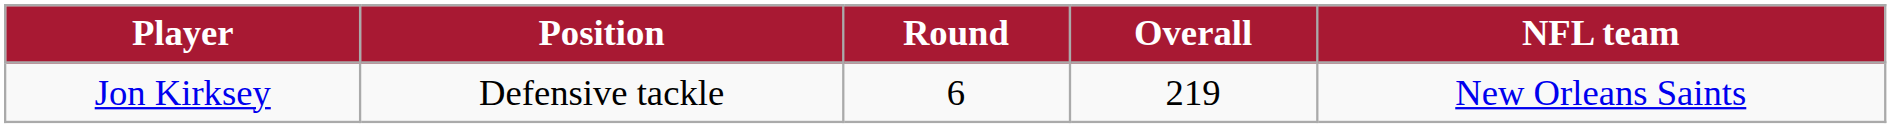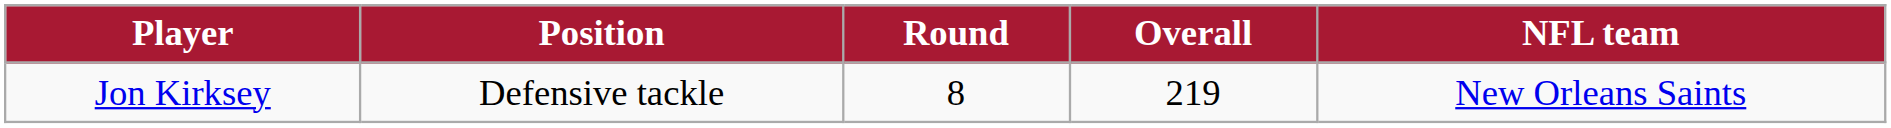Jon Kirksey | Round: 6 -> 8
